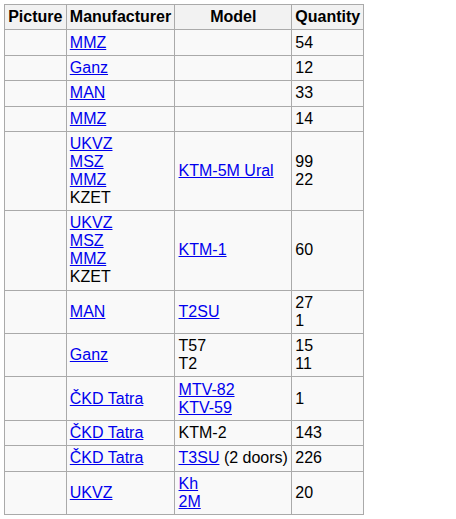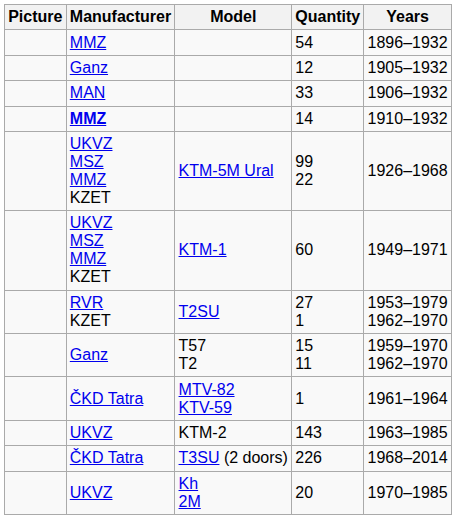+ column: Years | 1896–1932 | 1905–1932 | 1906–1932 | 1910–1932 | 1926–1968 | 1949–1971 | 1953–1979 1962–1970 | 1959–1970 1962–1970 | 1961–1964 | 1963–1985 | 1968–2014 | 1970–1985
14 | Manufacturer: normal -> bold
27 1 | Manufacturer: MAN -> RVR KZET
143 | Manufacturer: ČKD Tatra -> UKVZ
